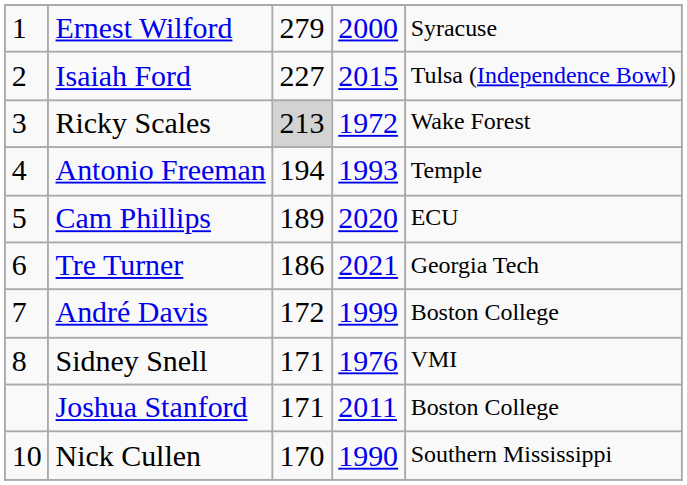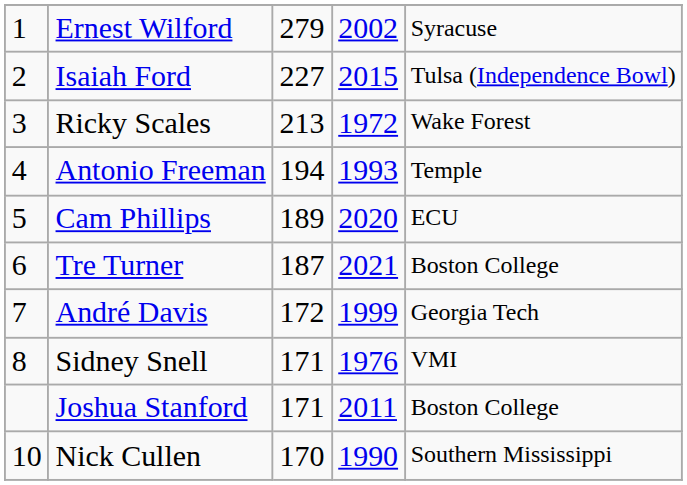Ernest Wilford | column 4: 2000 -> 2002
Ricky Scales | column 3: lightgrey background -> no background
Tre Turner | column 3: 186 -> 187
Tre Turner | column 5: Georgia Tech -> Boston College
André Davis | column 5: Boston College -> Georgia Tech
